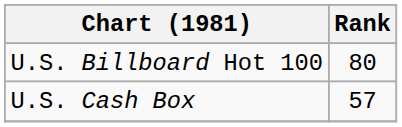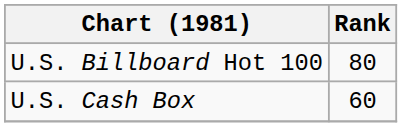U.S. Cash Box | Rank: 57 -> 60
